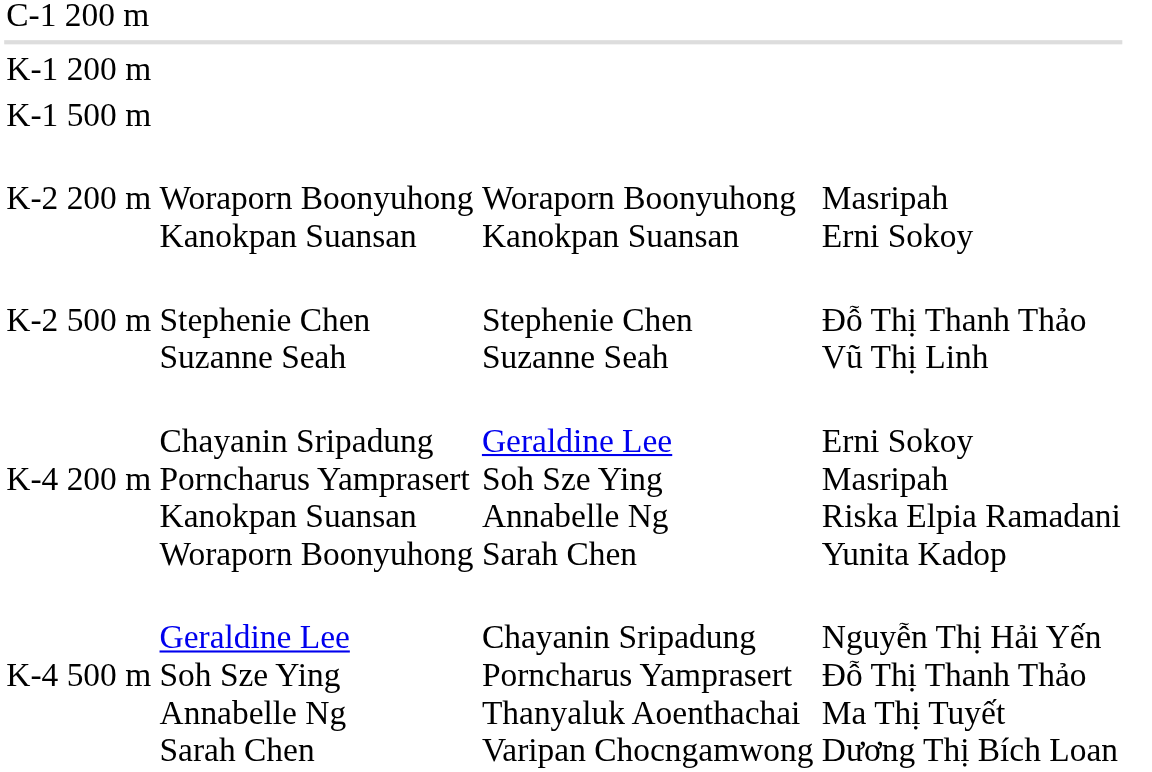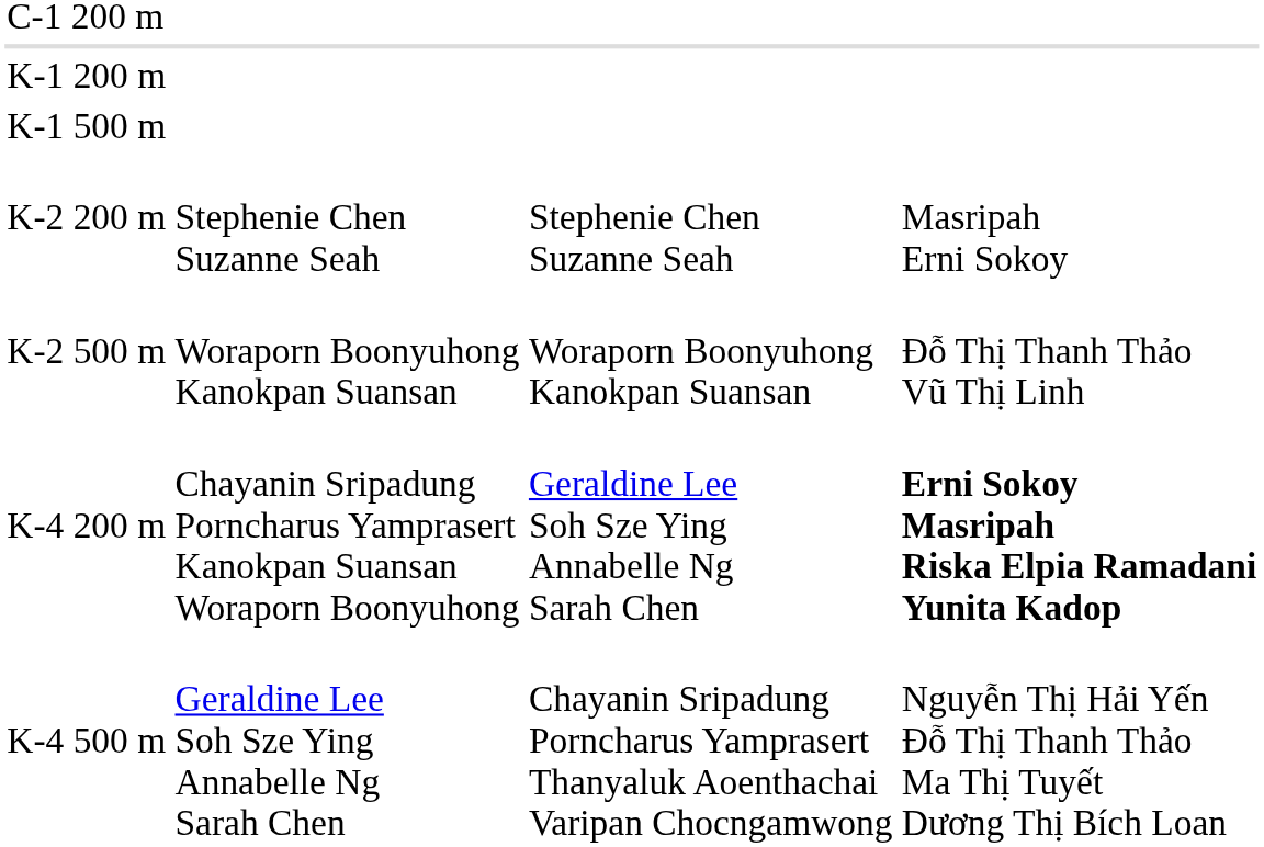K-2 200 m | column 2: Woraporn Boonyuhong Kanokpan Suansan -> Stephenie Chen Suzanne Seah
K-2 200 m | column 3: Woraporn Boonyuhong Kanokpan Suansan -> Stephenie Chen Suzanne Seah
K-2 500 m | column 2: Stephenie Chen Suzanne Seah -> Woraporn Boonyuhong Kanokpan Suansan
K-2 500 m | column 3: Stephenie Chen Suzanne Seah -> Woraporn Boonyuhong Kanokpan Suansan
K-4 200 m | column 4: normal -> bold
